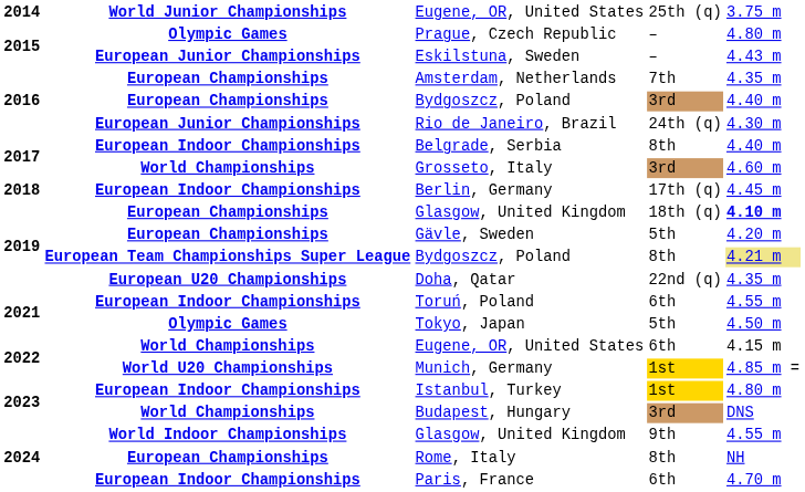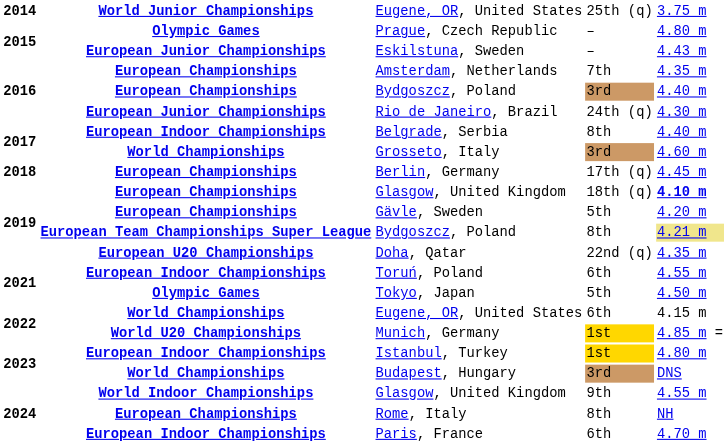Berlin, Germany | column 2: European Indoor Championships -> European Championships
